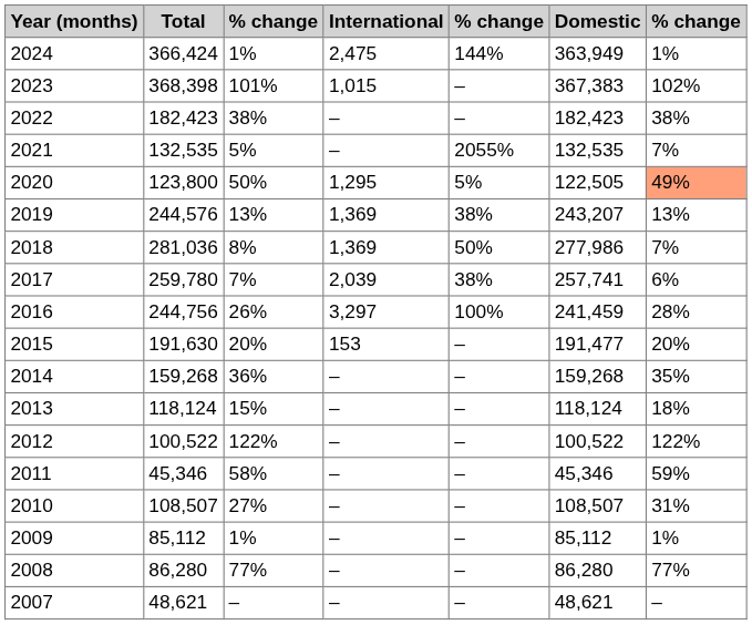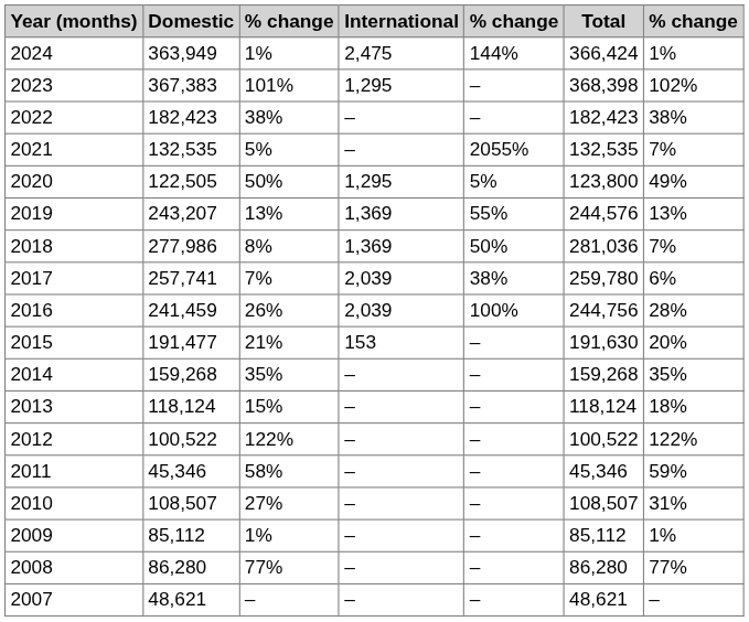columns swapped: Domestic <-> Total
2023 | International: 1,015 -> 1,295
2020 | column 7: lightsalmon background -> no background
2019 | column 5: 38% -> 55%
2016 | International: 3,297 -> 2,039
2015 | column 3: 20% -> 21%
2014 | column 3: 36% -> 35%
